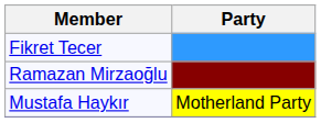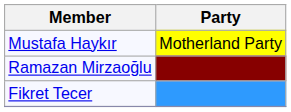rows swapped: Mustafa Haykır <-> Fikret Tecer
